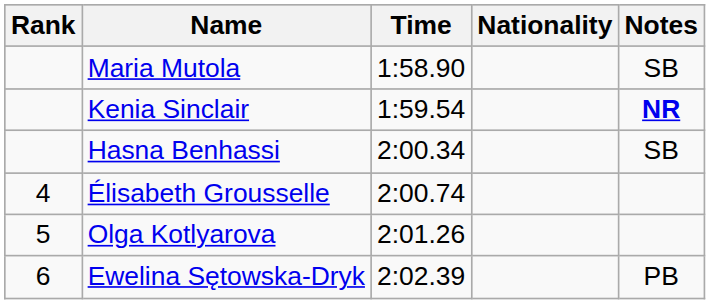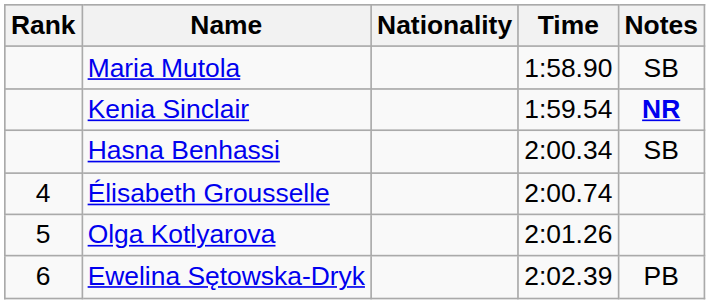columns swapped: Nationality <-> Time
